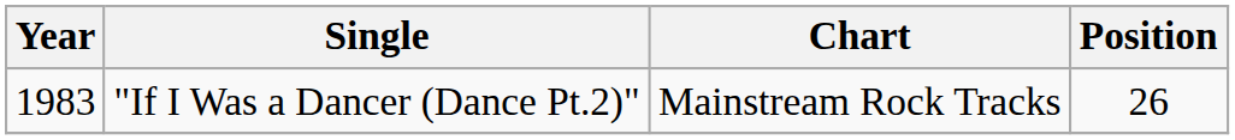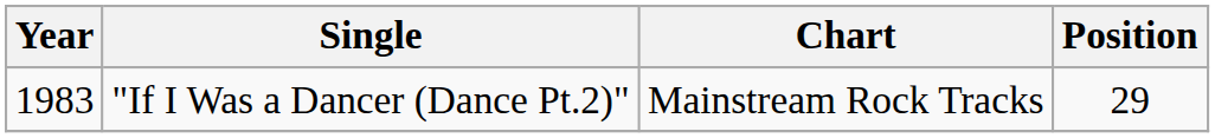"If I Was a Dancer (Dance Pt.2)" | Position: 26 -> 29
